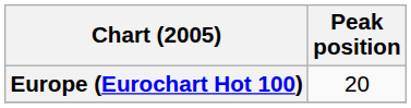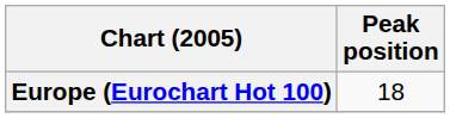Europe (Eurochart Hot 100) | Peak position: 20 -> 18
